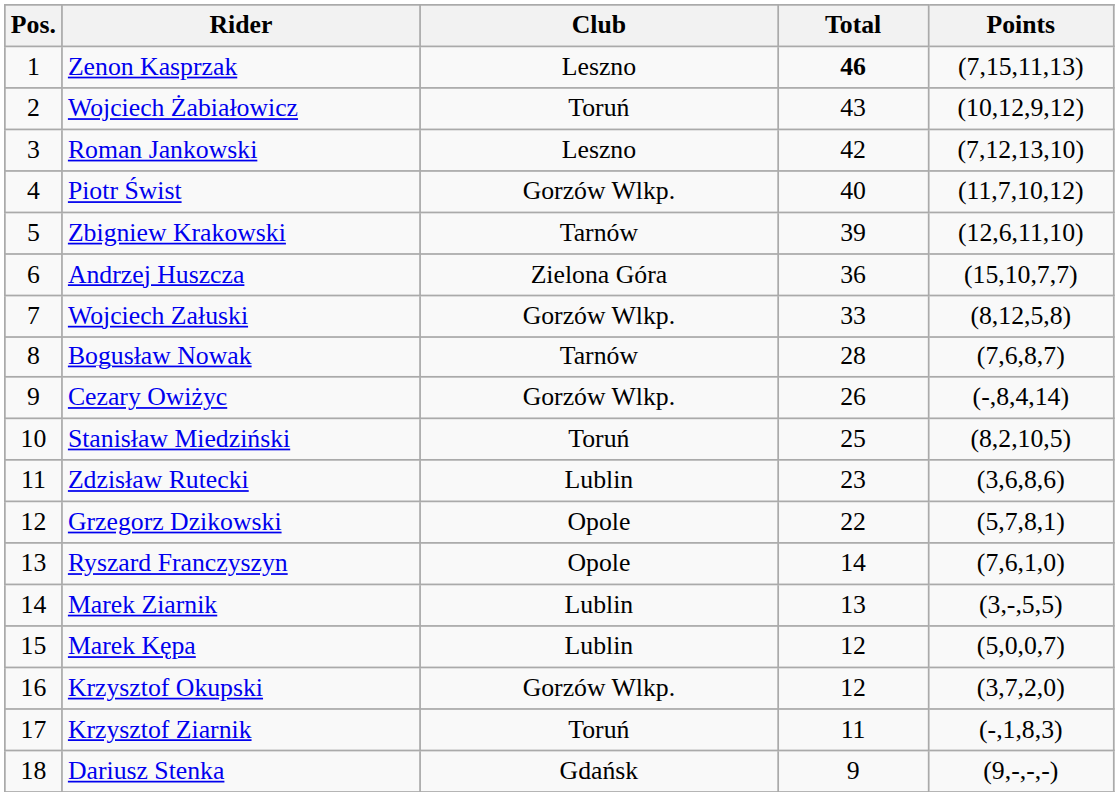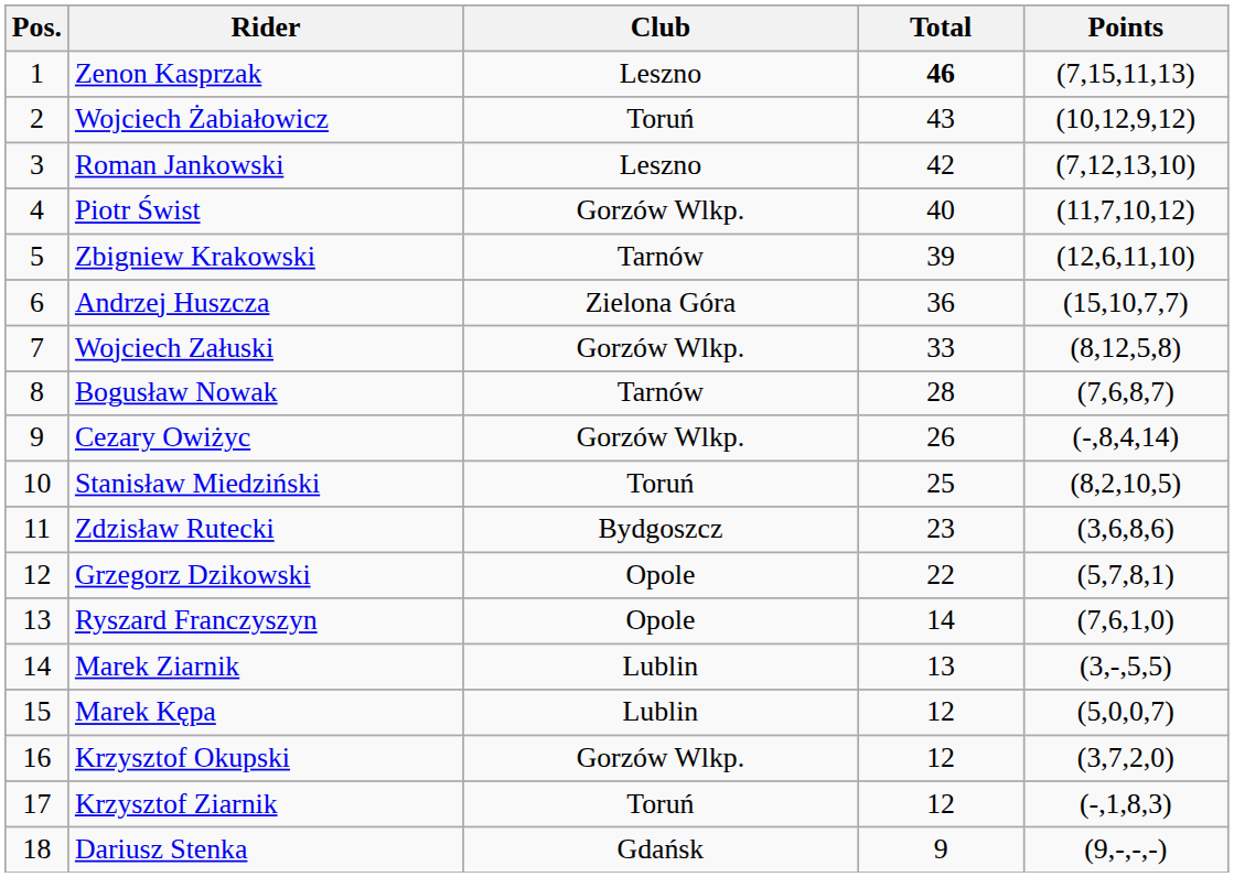Zdzisław Rutecki | Club: Lublin -> Bydgoszcz
Krzysztof Ziarnik | Total: 11 -> 12
